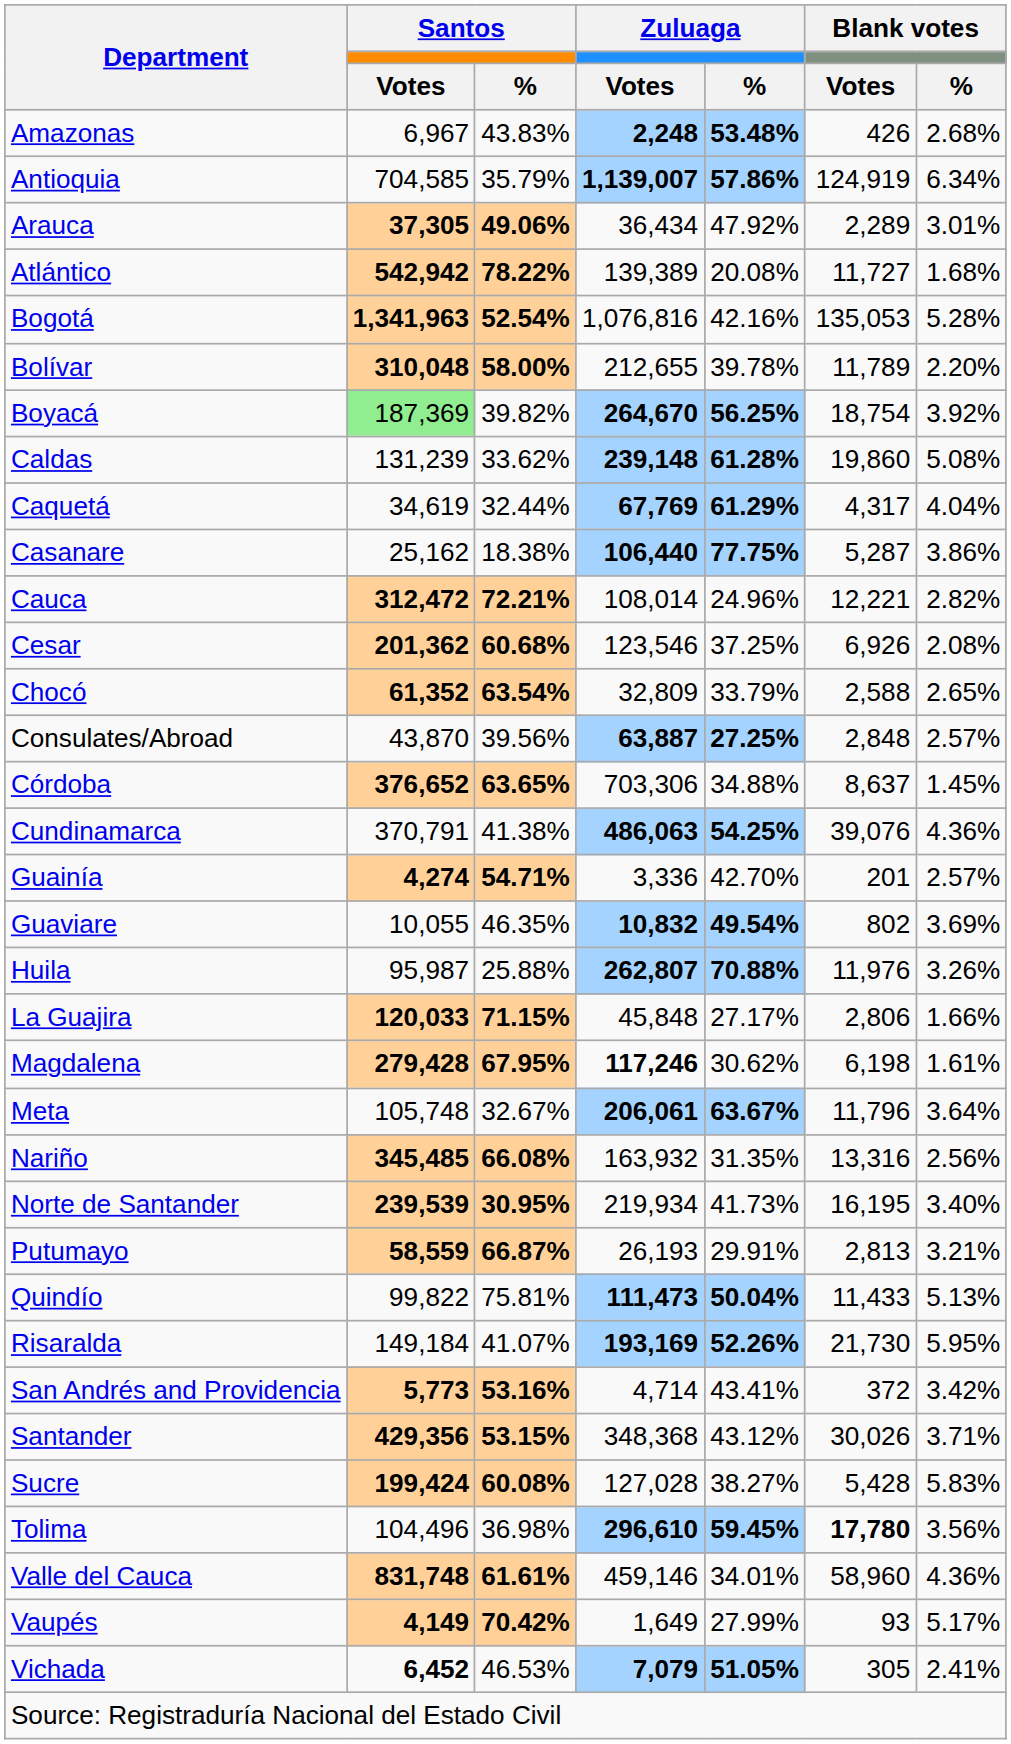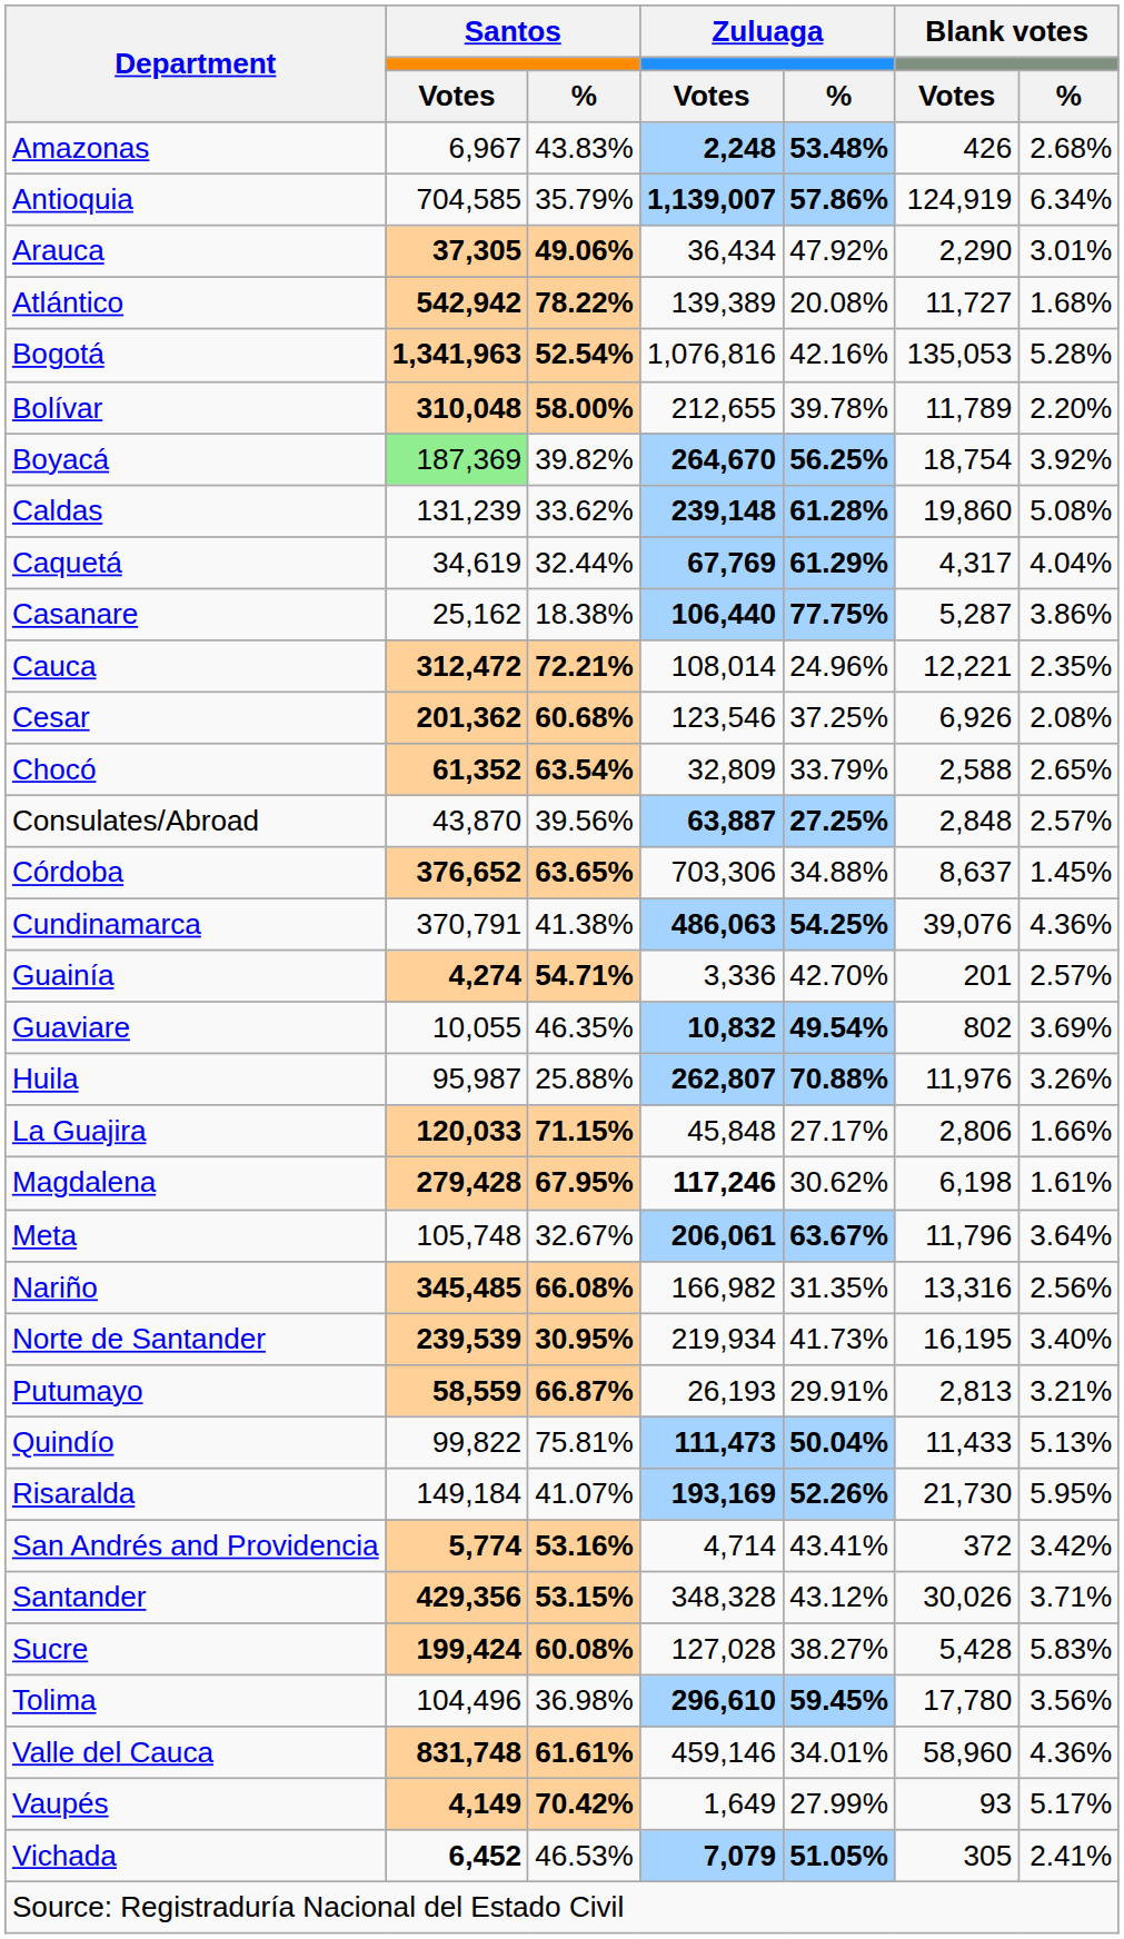Arauca | Blank votes / Votes: 2,289 -> 2,290
Cauca | Blank votes / %: 2.82% -> 2.35%
Nariño | Zuluaga / Votes: 163,932 -> 166,982
San Andrés and Providencia | Santos / Votes: 5,773 -> 5,774
Santander | Zuluaga / Votes: 348,368 -> 348,328
Tolima | Blank votes / Votes: bold -> normal
